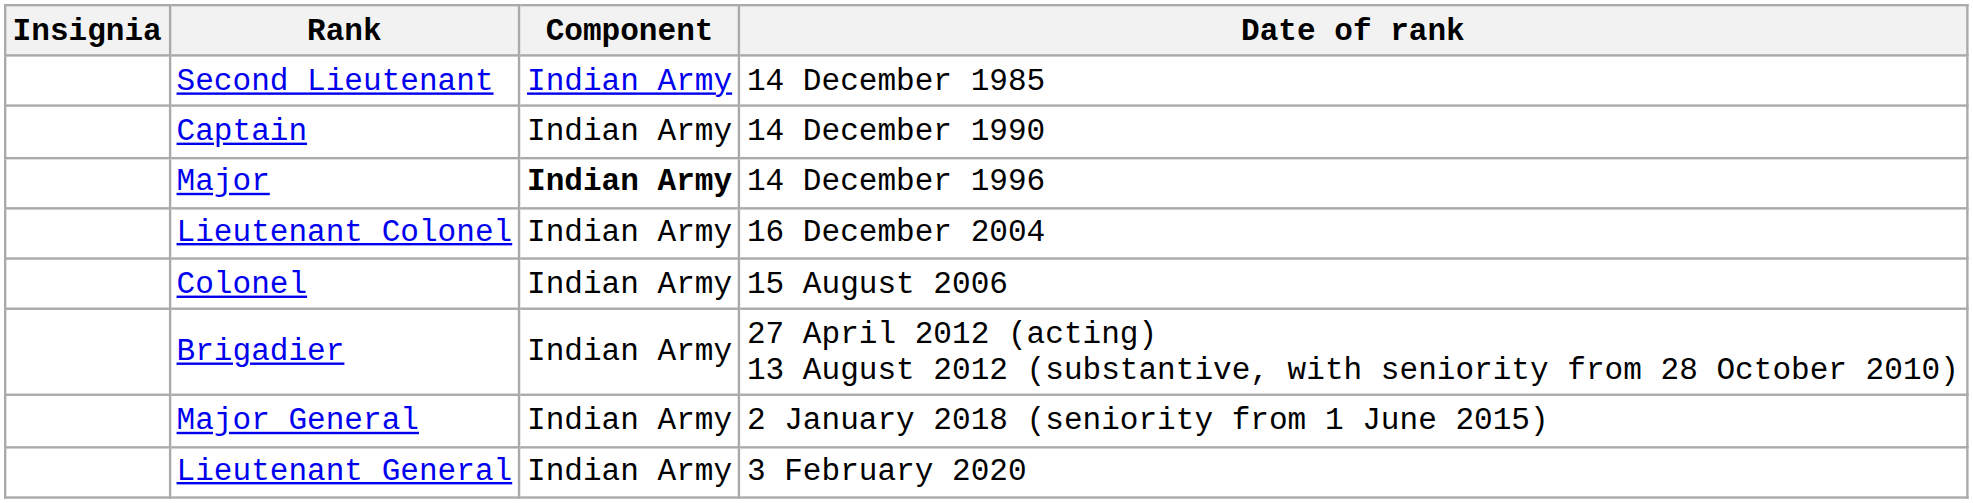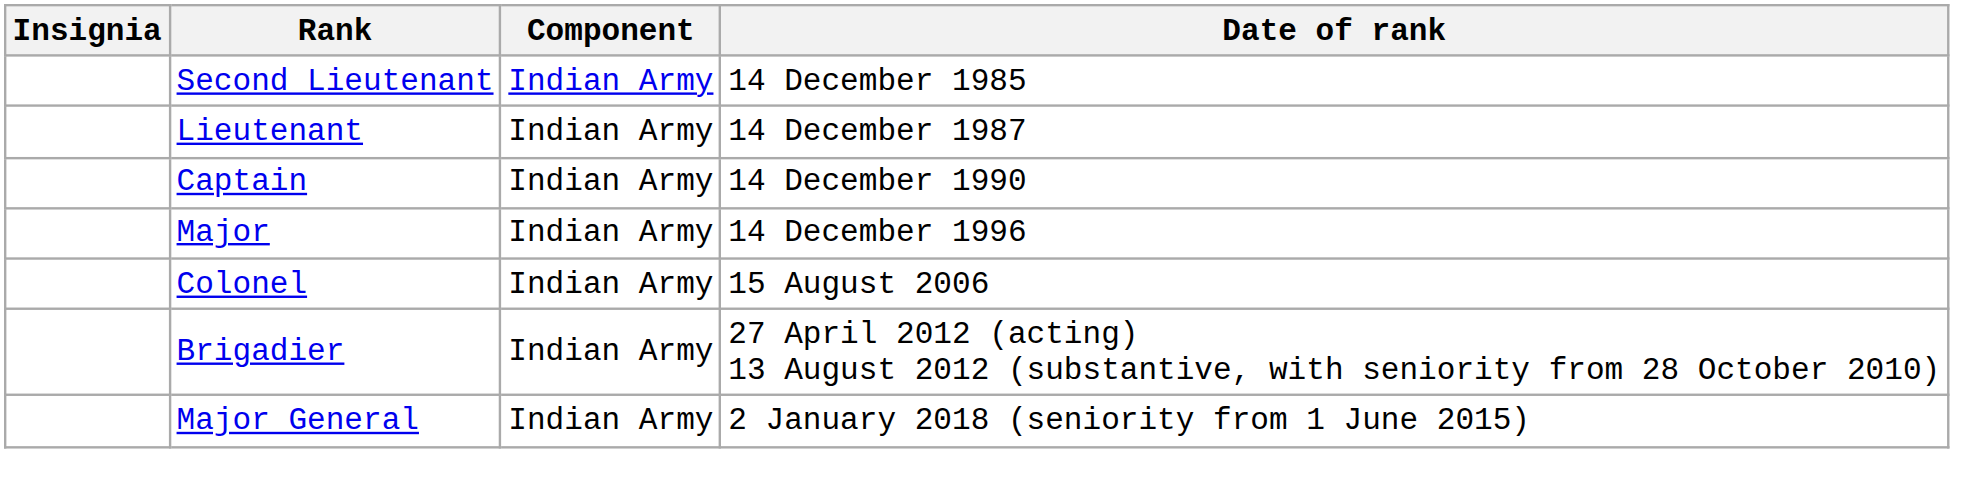+ row: Lieutenant | Indian Army | 14 December 1987
Major | Component: bold -> normal
- row: Lieutenant Colonel | Indian Army | 16 December 2004
- row: Lieutenant General | Indian Army | 3 February 2020
